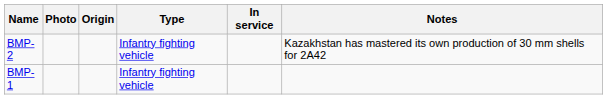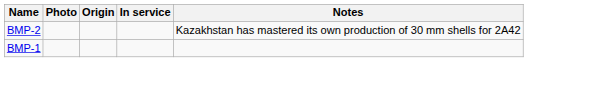- column: Type | Infantry fighting vehicle | Infantry fighting vehicle
